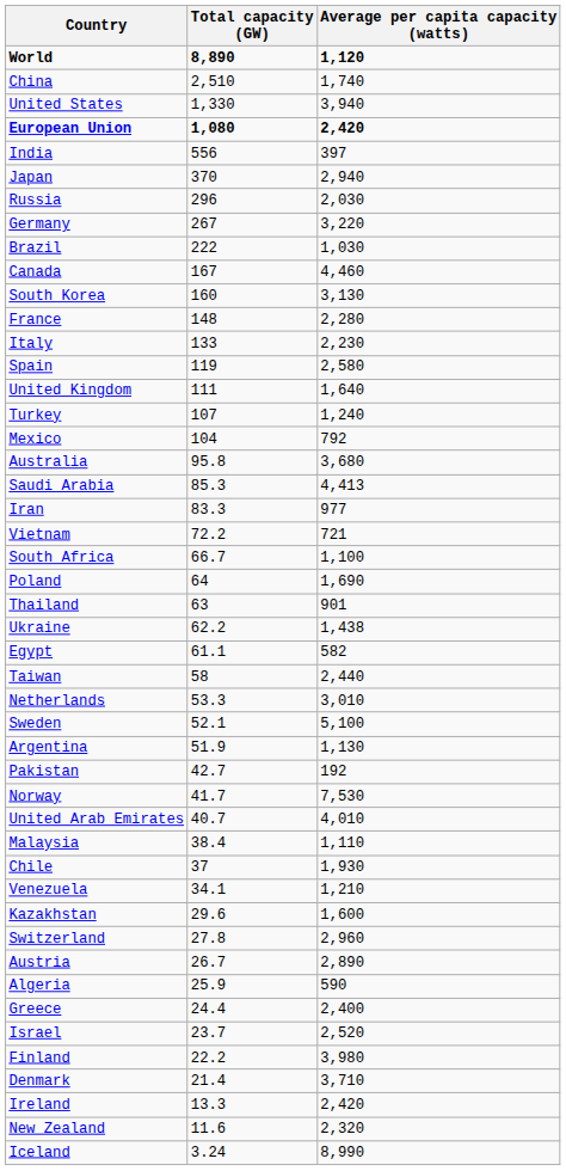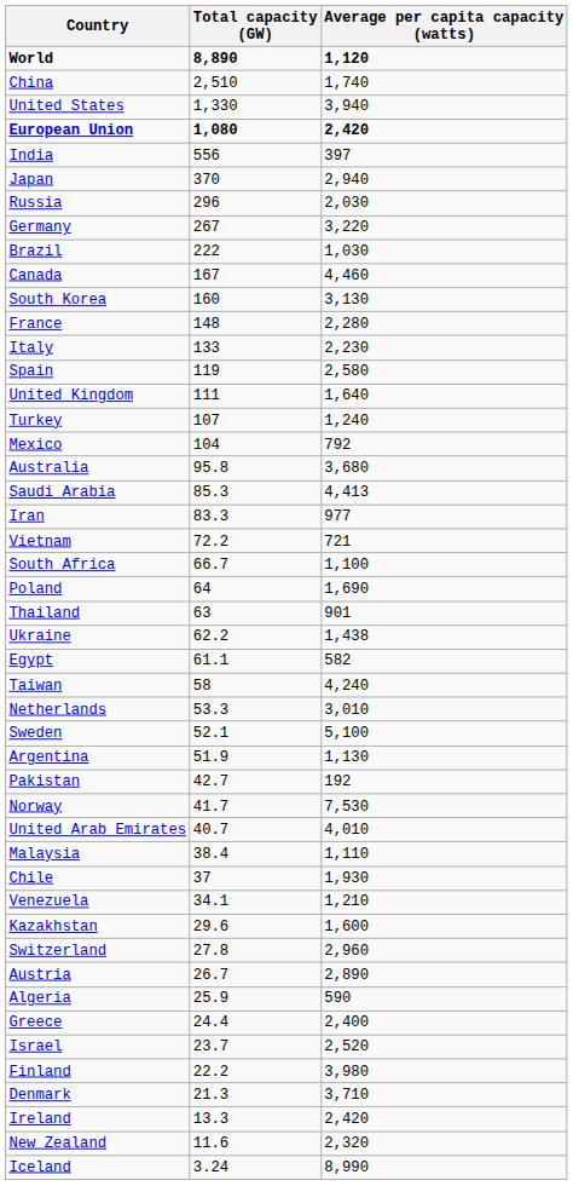Taiwan | Average per capita capacity (watts): 2,440 -> 4,240
Denmark | Total capacity (GW): 21.4 -> 21.3
